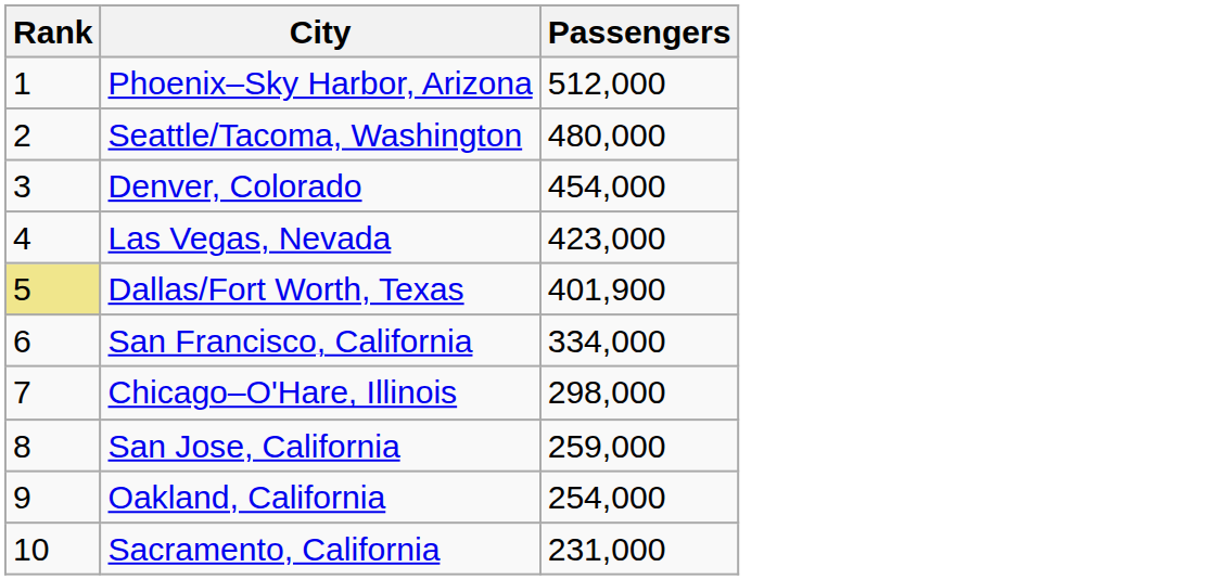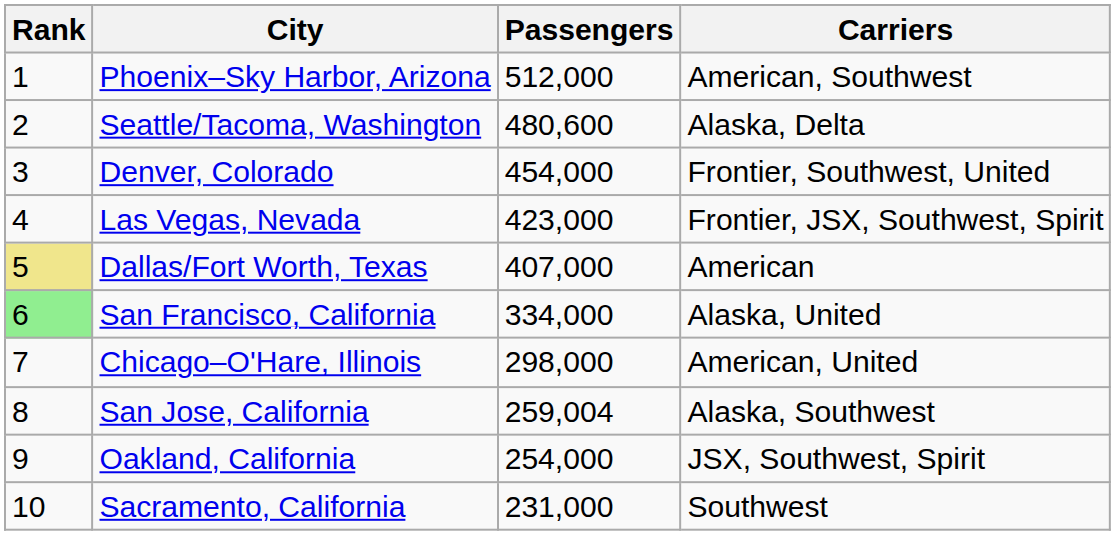+ column: Carriers | American, Southwest | Alaska, Delta | Frontier, Southwest, United | Frontier, JSX, Southwest, Spirit | American | Alaska, United | American, United | Alaska, Southwest | JSX, Southwest, Spirit | Southwest
Seattle/Tacoma, Washington | Passengers: 480,000 -> 480,600
Dallas/Fort Worth, Texas | Passengers: 401,900 -> 407,000
San Francisco, California | Rank: no background -> lightgreen background
San Jose, California | Passengers: 259,000 -> 259,004
